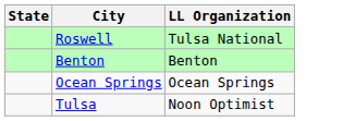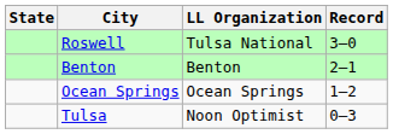+ column: Record | 3–0 | 2–1 | 1–2 | 0–3
